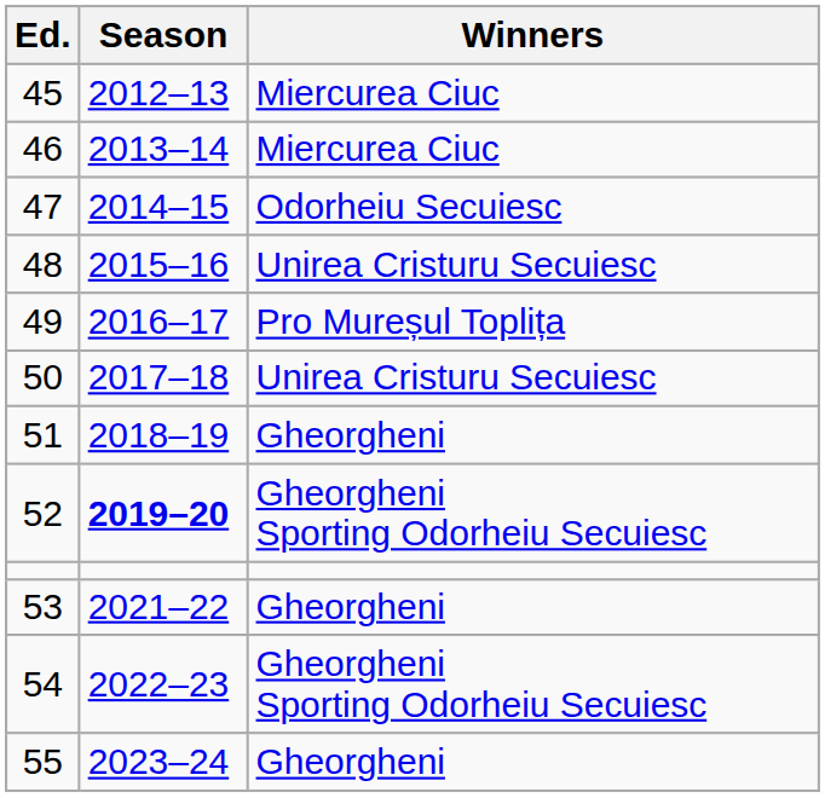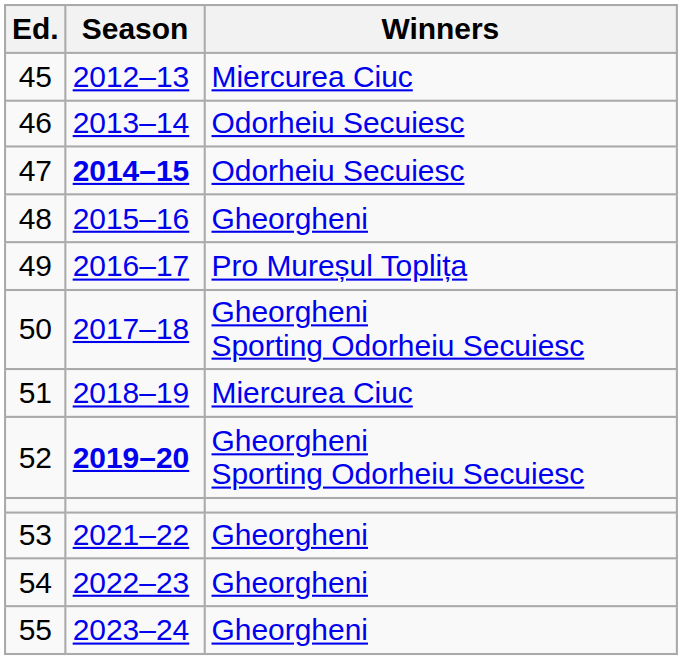46 | Winners: Miercurea Ciuc -> Odorheiu Secuiesc
47 | Season: normal -> bold
48 | Winners: Unirea Cristuru Secuiesc -> Gheorgheni
50 | Winners: Unirea Cristuru Secuiesc -> Gheorgheni Sporting Odorheiu Secuiesc
51 | Winners: Gheorgheni -> Miercurea Ciuc
54 | Winners: Gheorgheni Sporting Odorheiu Secuiesc -> Gheorgheni
